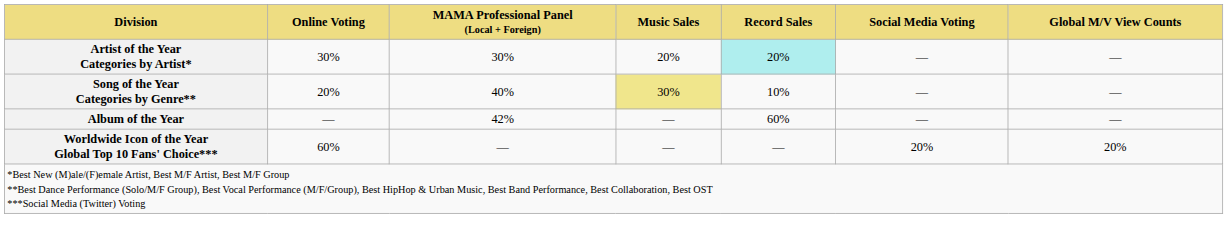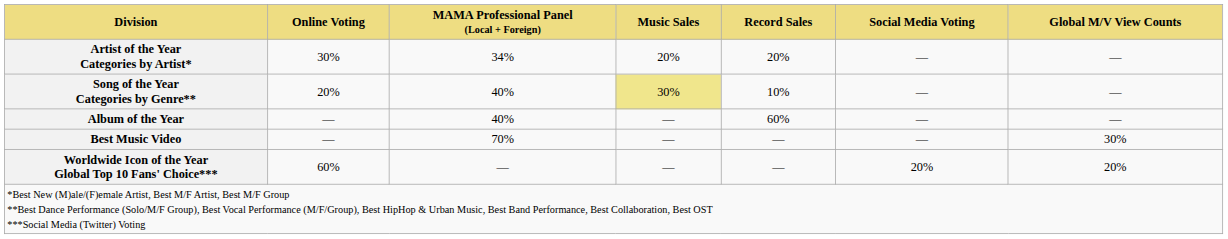Artist of the Year Categories by Artist* | MAMA Professional Panel (Local + Foreign): 30% -> 34%
Artist of the Year Categories by Artist* | Record Sales: paleturquoise background -> no background
Album of the Year | MAMA Professional Panel (Local + Foreign): 42% -> 40%
+ row: Best Music Video | — | 70% | — | — | — | 30%
